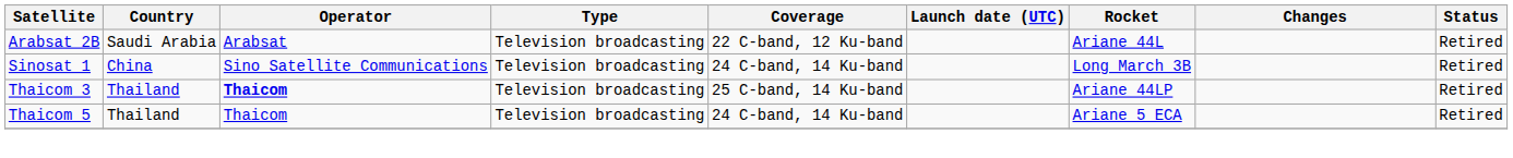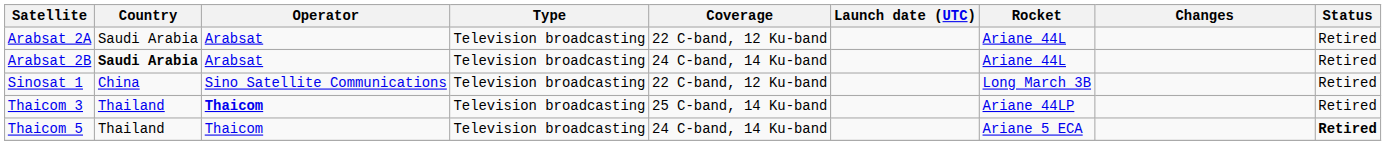+ row: Arabsat 2A | Saudi Arabia | Arabsat | Television broadcasting | 22 C-band, 12 Ku-band | Ariane 44L | Retired
Arabsat 2B | Country: normal -> bold
Arabsat 2B | Coverage: 22 C-band, 12 Ku-band -> 24 C-band, 14 Ku-band
Sinosat 1 | Coverage: 24 C-band, 14 Ku-band -> 22 C-band, 12 Ku-band
Thaicom 5 | Status: normal -> bold
